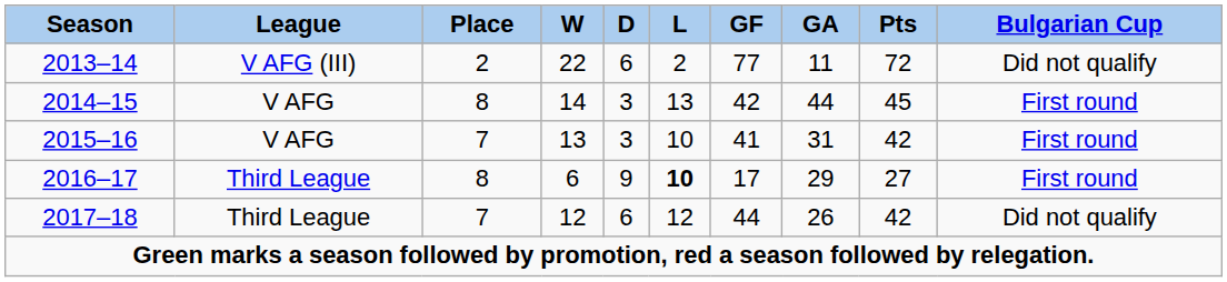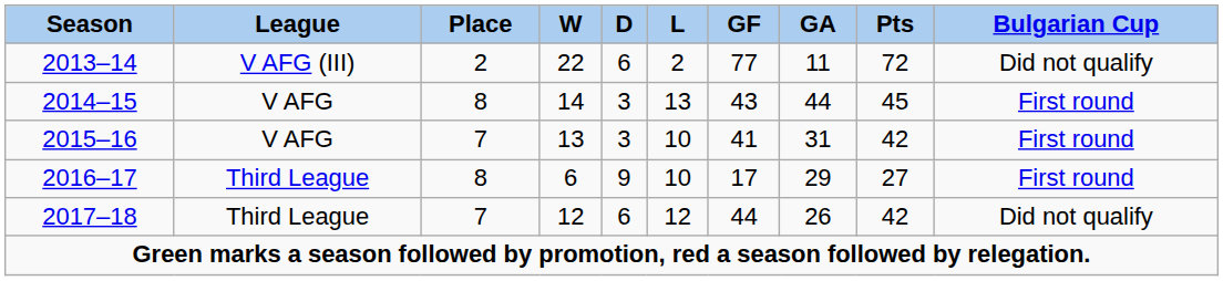2014–15 | GF: 42 -> 43
2016–17 | L: bold -> normal
